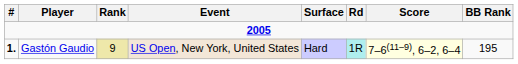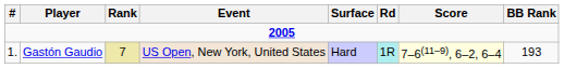Gastón Gaudio | #: bold -> normal
Gastón Gaudio | Rank: 9 -> 7
Gastón Gaudio | BB Rank: 195 -> 193
